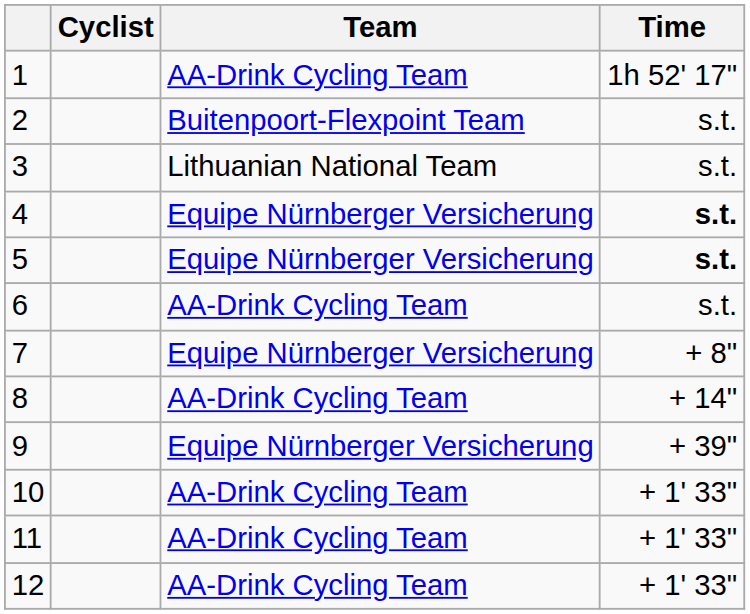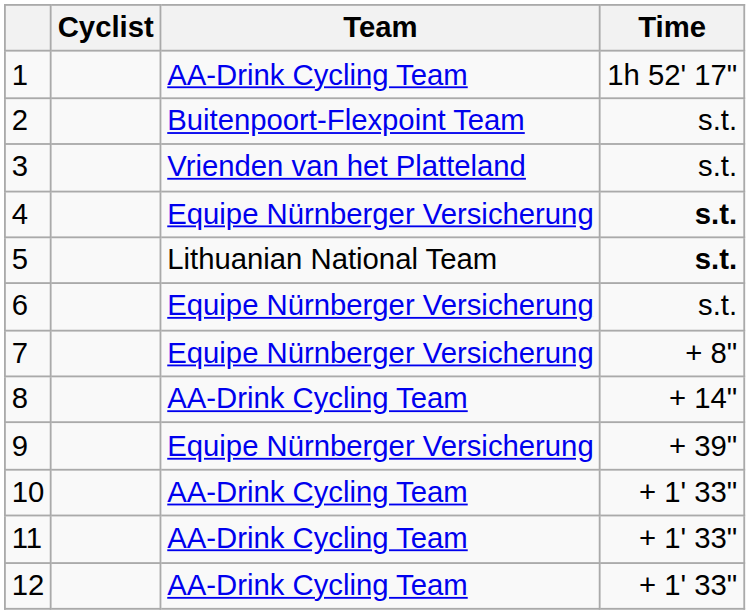3 | Team: Lithuanian National Team -> Vrienden van het Platteland
5 | Team: Equipe Nürnberger Versicherung -> Lithuanian National Team
6 | Team: AA-Drink Cycling Team -> Equipe Nürnberger Versicherung
